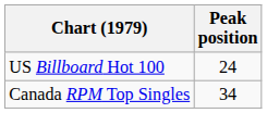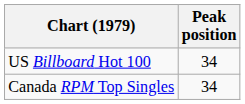US Billboard Hot 100 | Peak position: 24 -> 34
